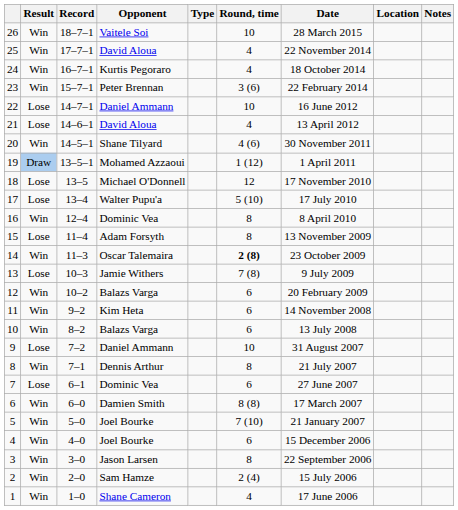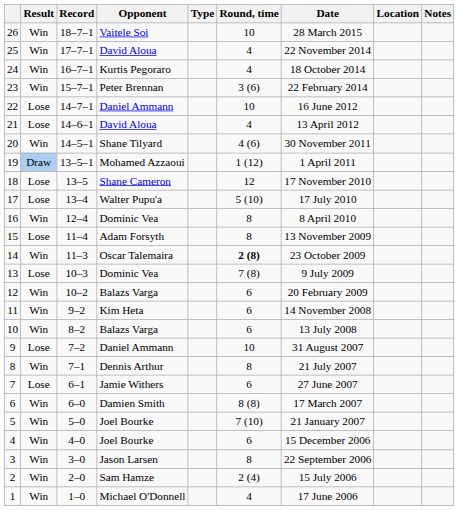18 | Opponent: Michael O'Donnell -> Shane Cameron
13 | Opponent: Jamie Withers -> Dominic Vea
7 | Opponent: Dominic Vea -> Jamie Withers
1 | Opponent: Shane Cameron -> Michael O'Donnell
